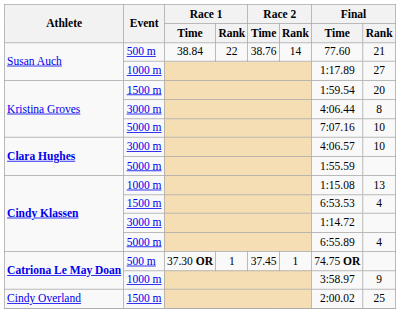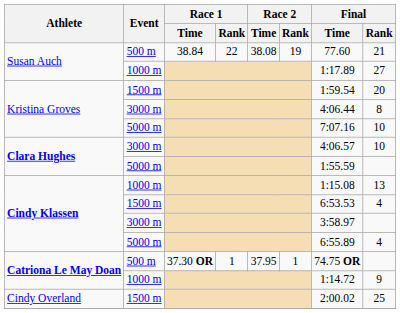Susan Auch / 500 m | Race 2 / Time: 38.76 -> 38.08
Susan Auch / 500 m | Race 2 / Rank: 14 -> 19
Cindy Klassen / 3000 m | Final / Time: 1:14.72 -> 3:58.97
Catriona Le May Doan / 500 m | Race 2 / Time: 37.45 -> 37.95
Catriona Le May Doan / 1000 m | Final / Time: 3:58.97 -> 1:14.72
